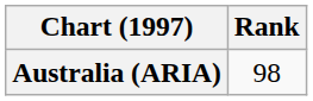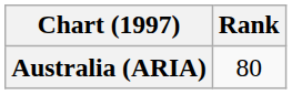Australia (ARIA) | Rank: 98 -> 80
